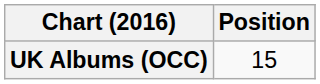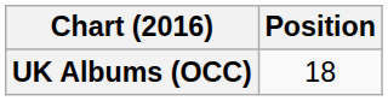UK Albums (OCC) | Position: 15 -> 18
